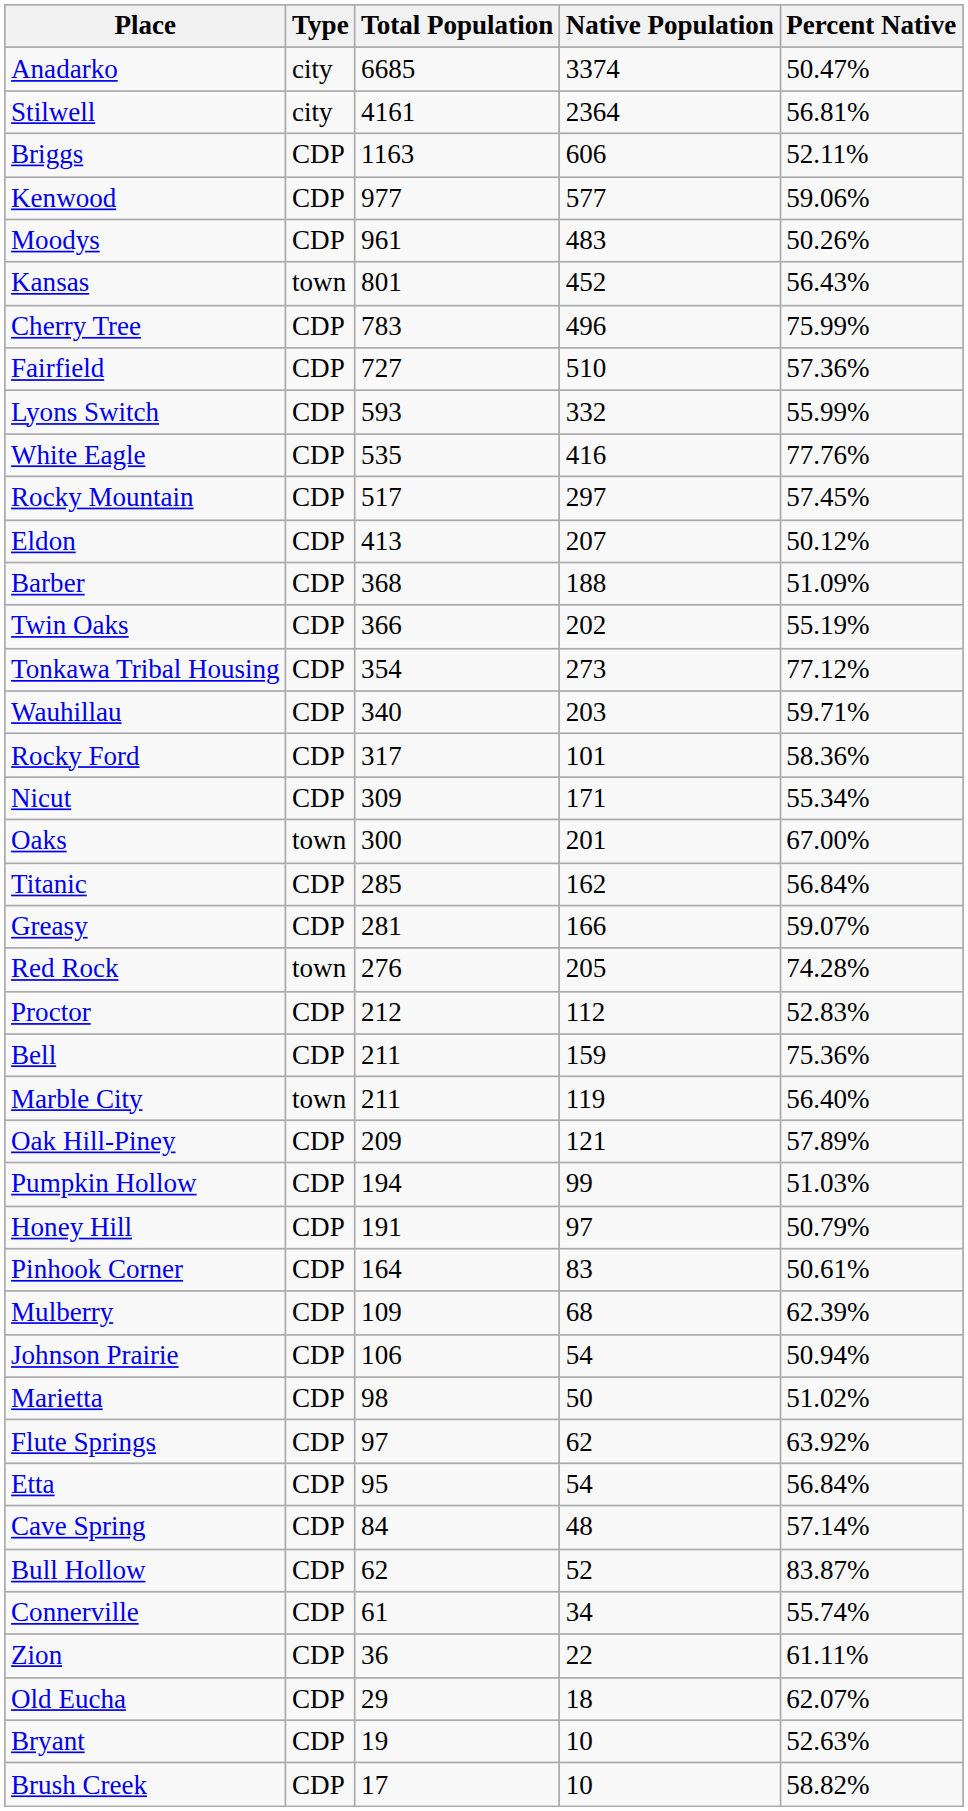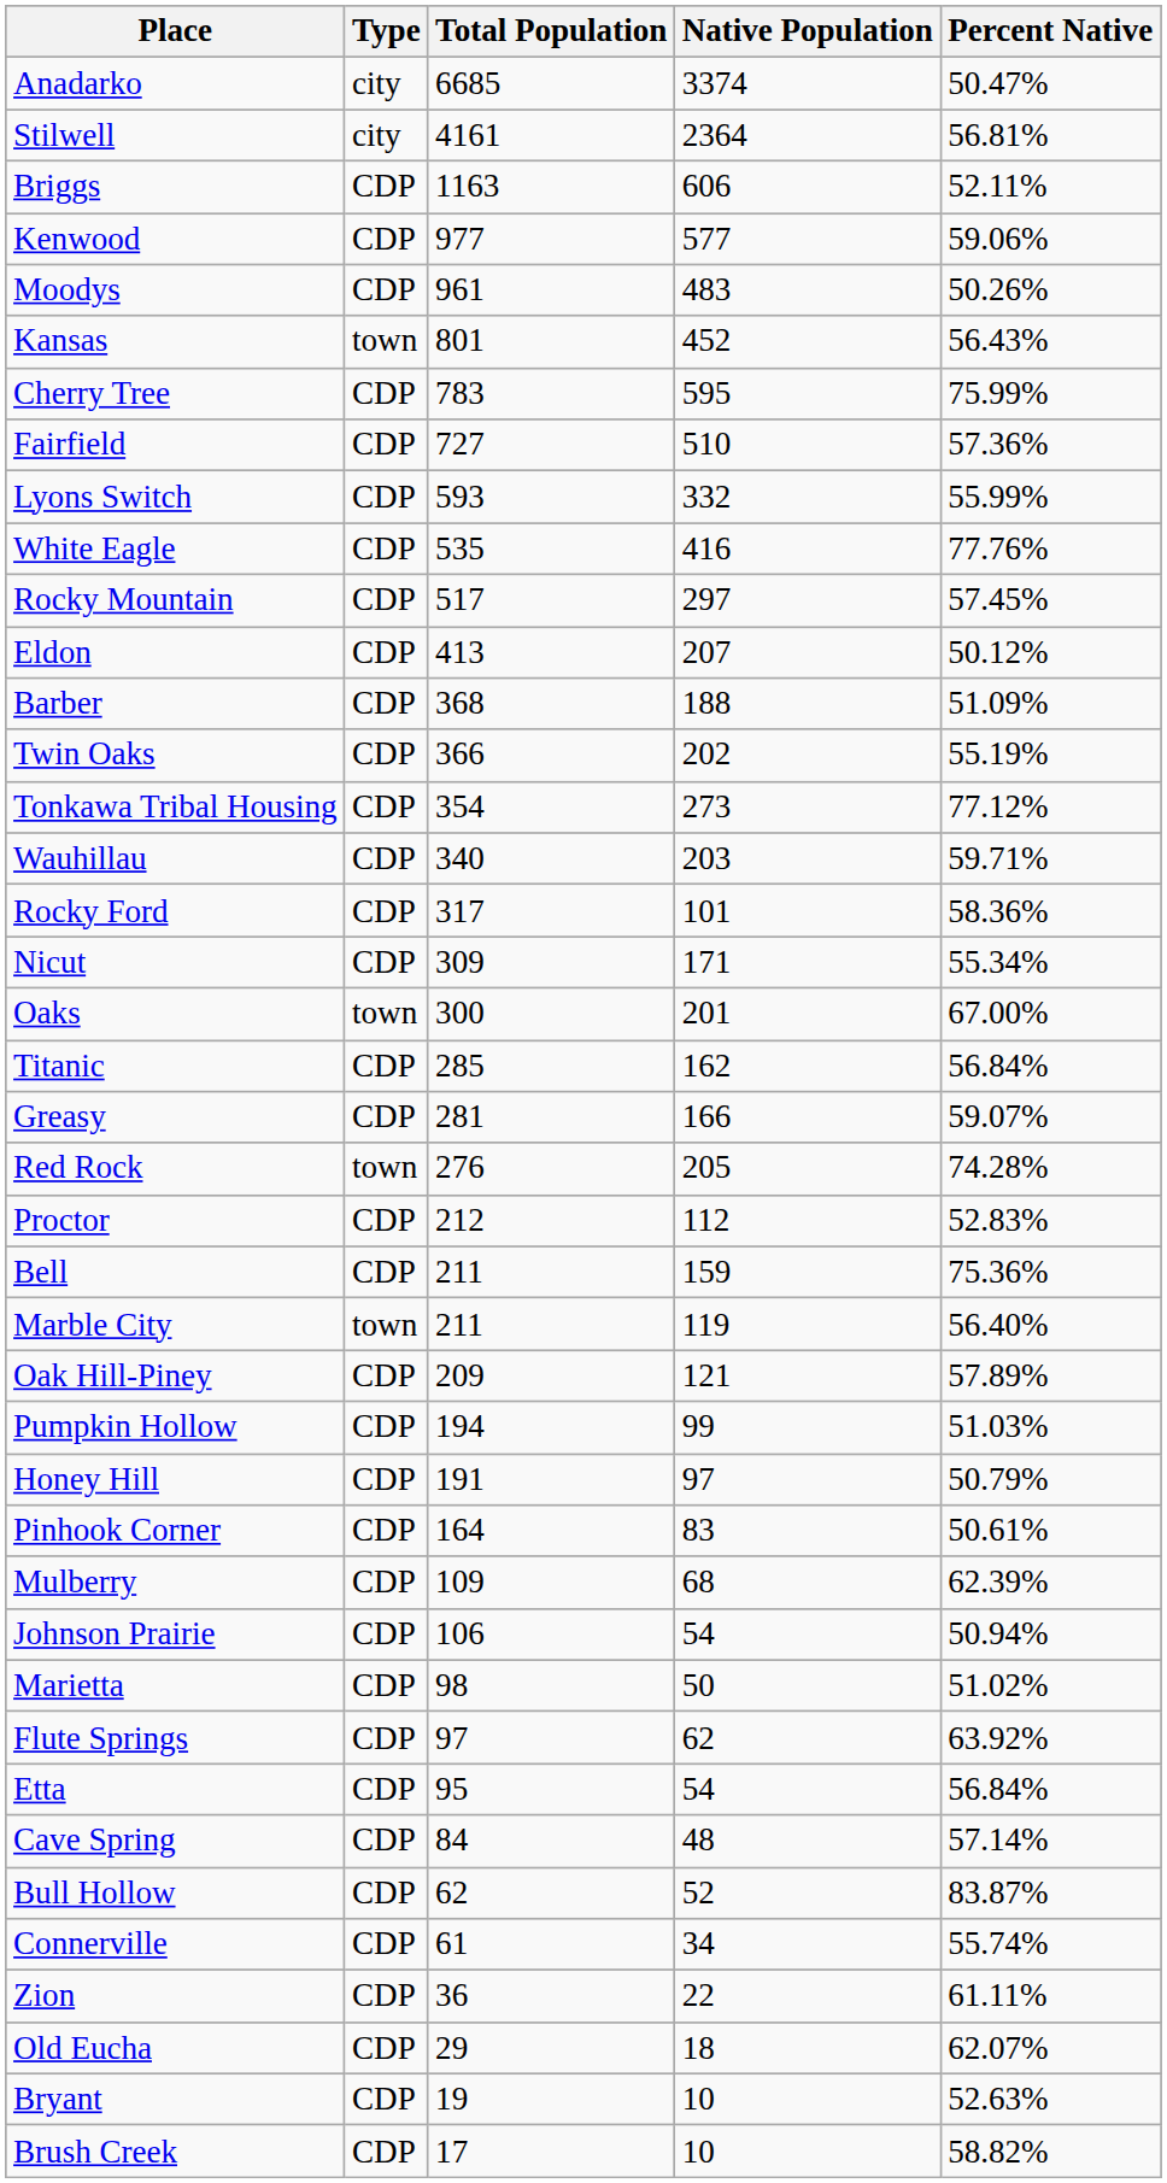Cherry Tree | Native Population: 496 -> 595
